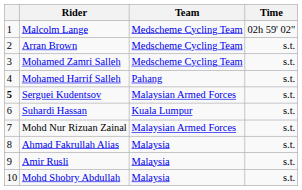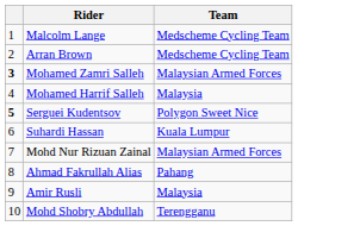- column: Time | 02h 59' 02" | s.t. | s.t. | s.t. | s.t. | s.t. | s.t. | s.t. | s.t. | s.t.
Mohamed Zamri Salleh | column 1: normal -> bold
Mohamed Zamri Salleh | Team: Medscheme Cycling Team -> Malaysian Armed Forces
Mohamed Harrif Salleh | Team: Pahang -> Malaysia
Serguei Kudentsov | Team: Malaysian Armed Forces -> Polygon Sweet Nice
Ahmad Fakrullah Alias | Team: Malaysia -> Pahang
Mohd Shobry Abdullah | Team: Malaysia -> Terengganu
